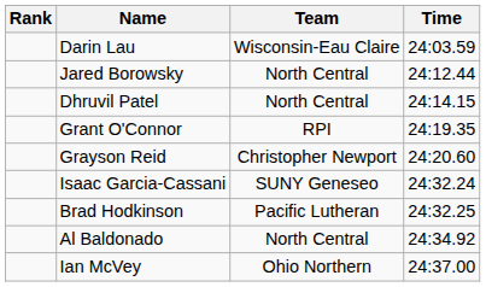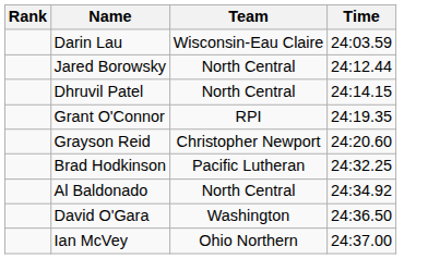- row: Isaac Garcia-Cassani | SUNY Geneseo | 24:32.24
+ row: David O'Gara | Washington | 24:36.50
